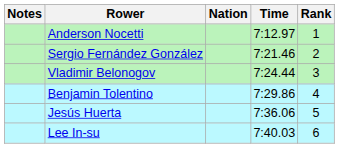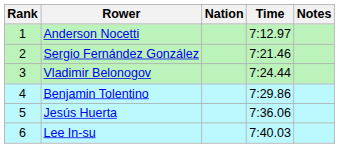columns swapped: Rank <-> Notes
